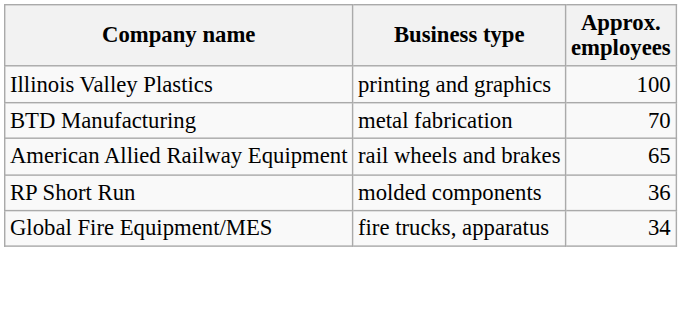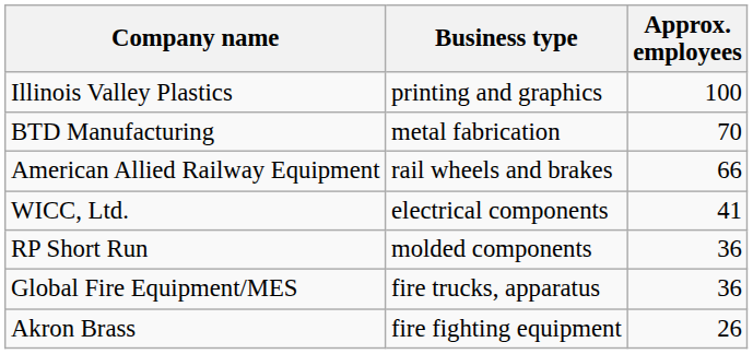American Allied Railway Equipment | Approx. employees: 65 -> 66
+ row: WICC, Ltd. | electrical components | 41
Global Fire Equipment/MES | Approx. employees: 34 -> 36
+ row: Akron Brass | fire fighting equipment | 26
